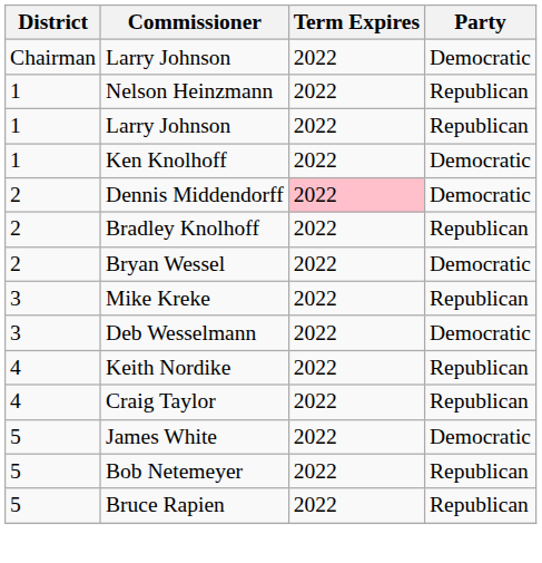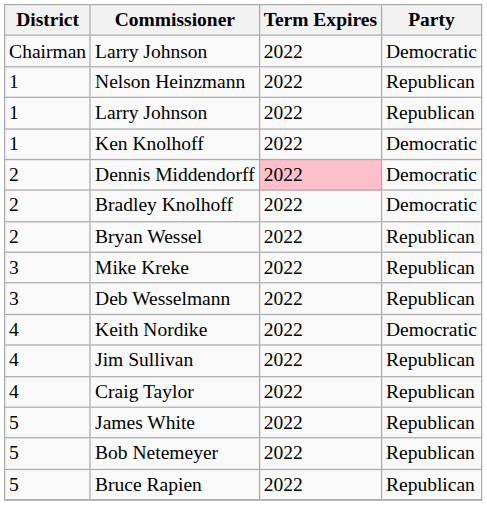Bradley Knolhoff | Party: Republican -> Democratic
Bryan Wessel | Party: Democratic -> Republican
Deb Wesselmann | Party: Democratic -> Republican
Keith Nordike | Party: Republican -> Democratic
+ row: 4 | Jim Sullivan | 2022 | Republican
James White | Party: Democratic -> Republican
